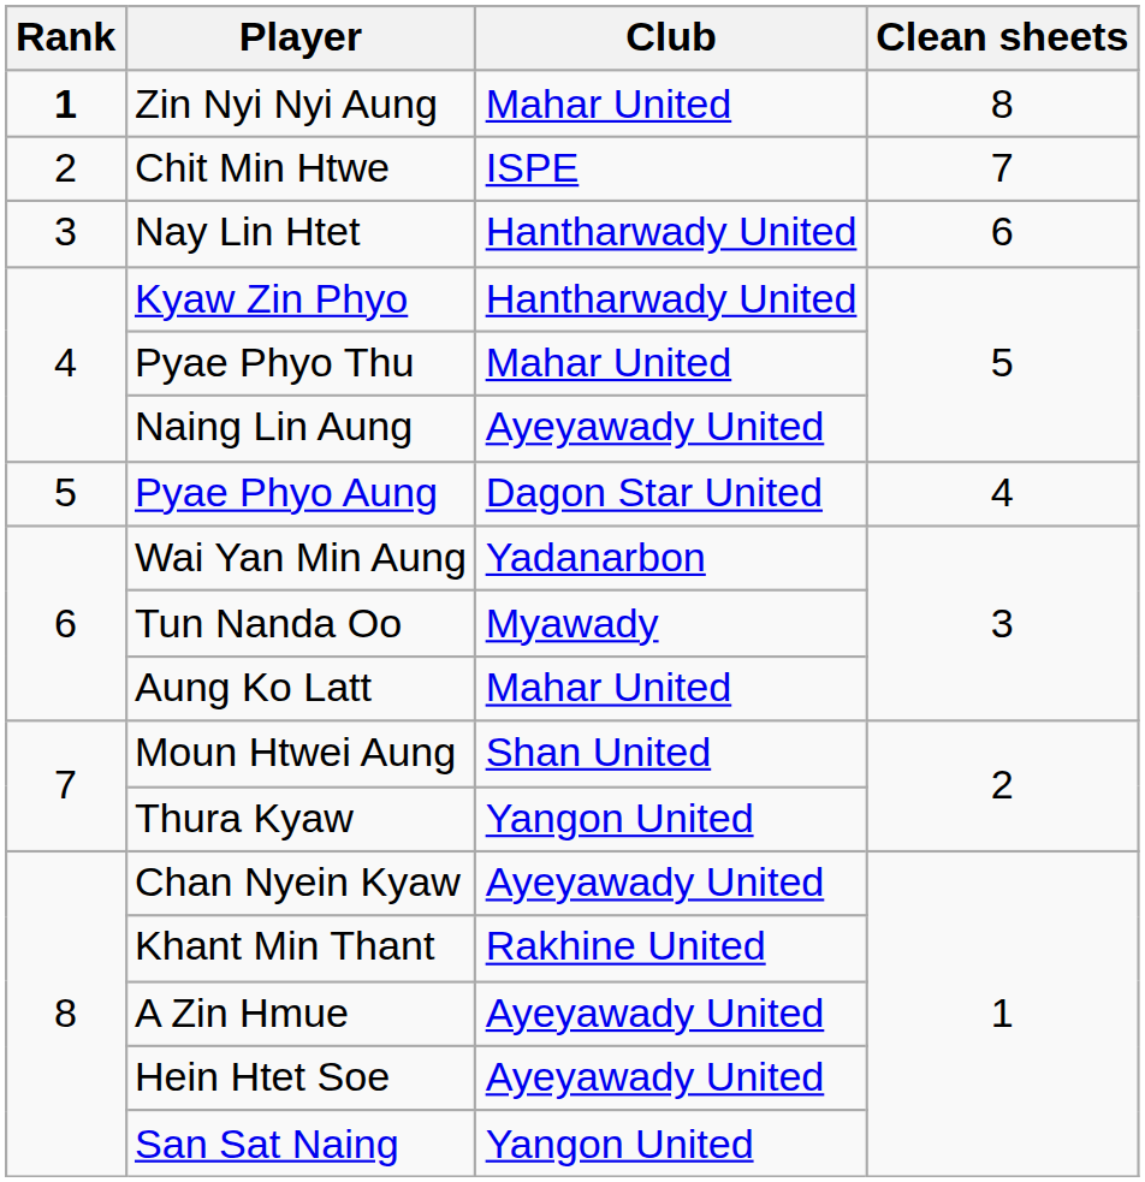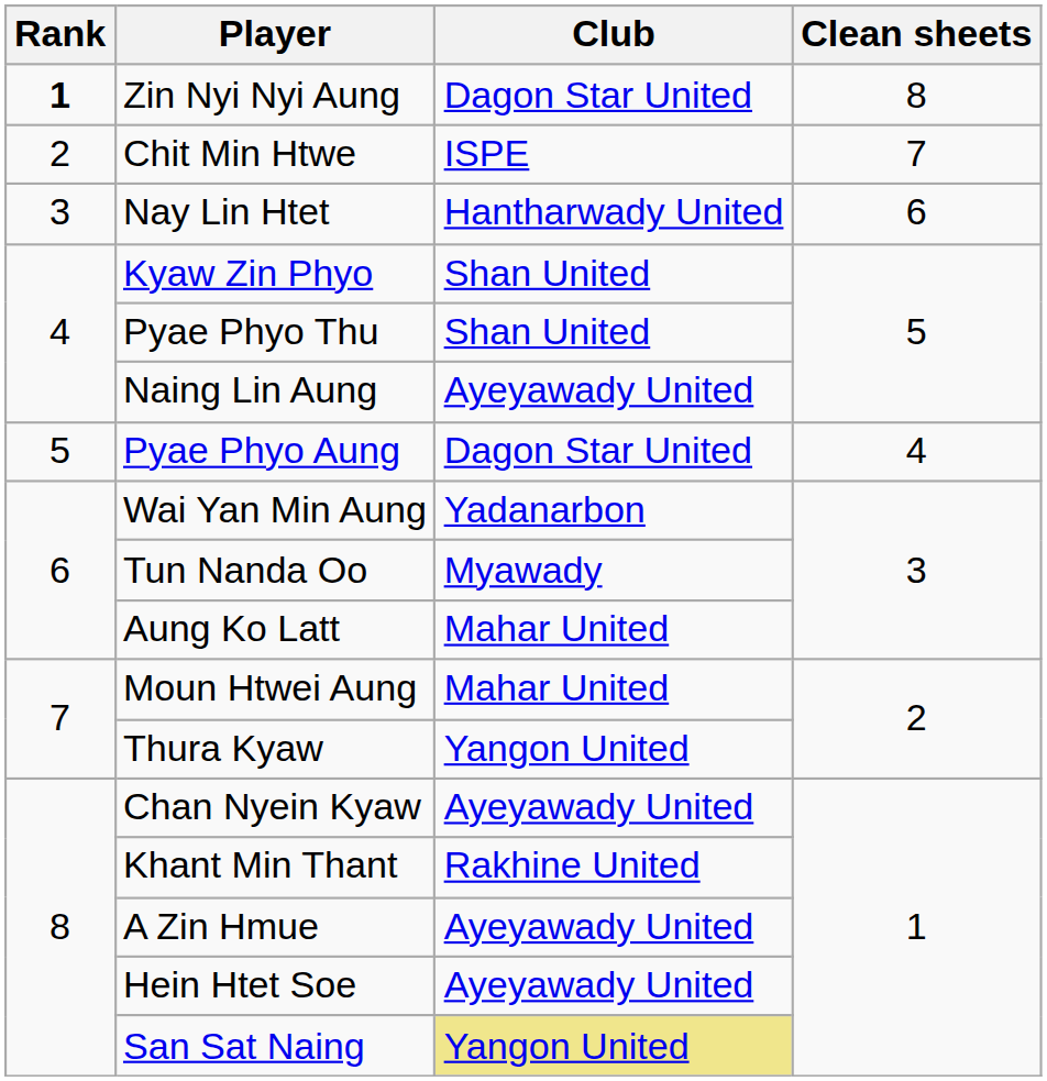Zin Nyi Nyi Aung | Club: Mahar United -> Dagon Star United
Kyaw Zin Phyo | Club: Hantharwady United -> Shan United
Pyae Phyo Thu | Club: Mahar United -> Shan United
Moun Htwei Aung | Club: Shan United -> Mahar United
San Sat Naing | Club: no background -> khaki background
